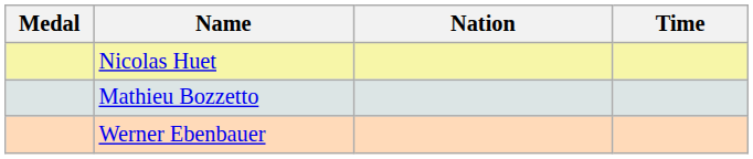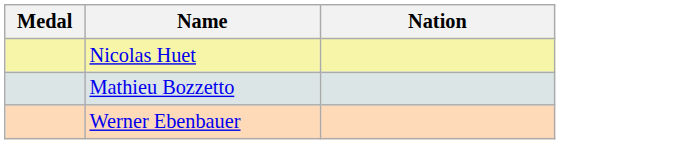- column: Time
